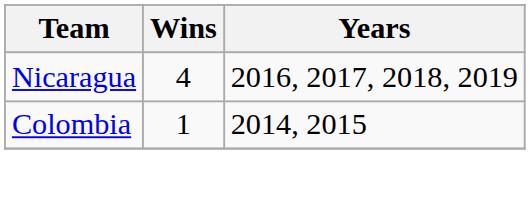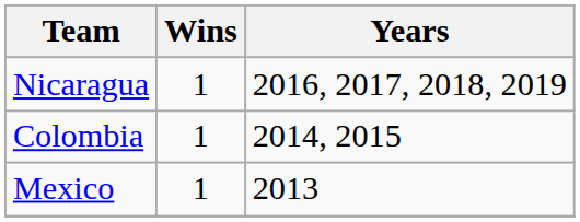Nicaragua | Wins: 4 -> 1
+ row: Mexico | 1 | 2013
